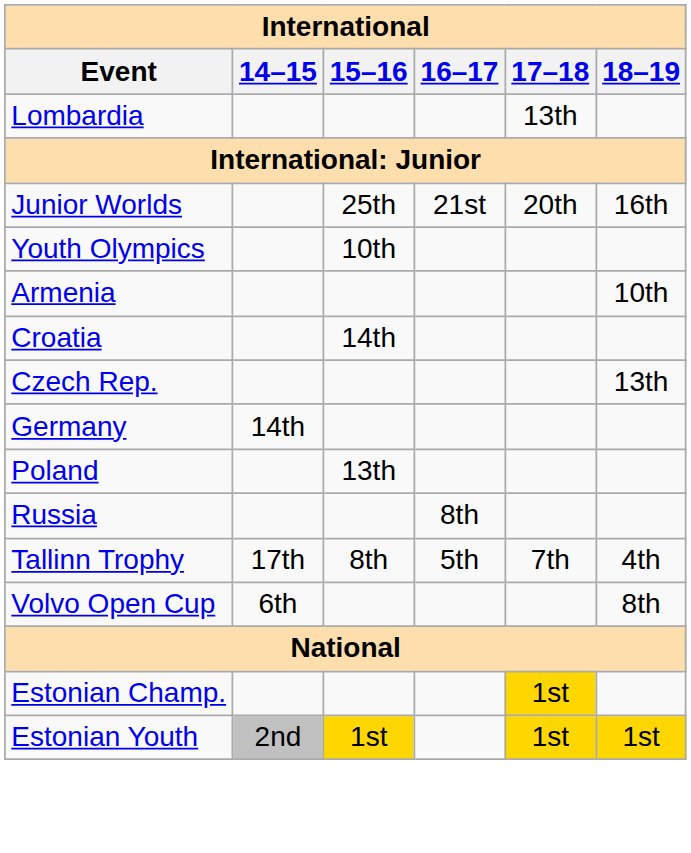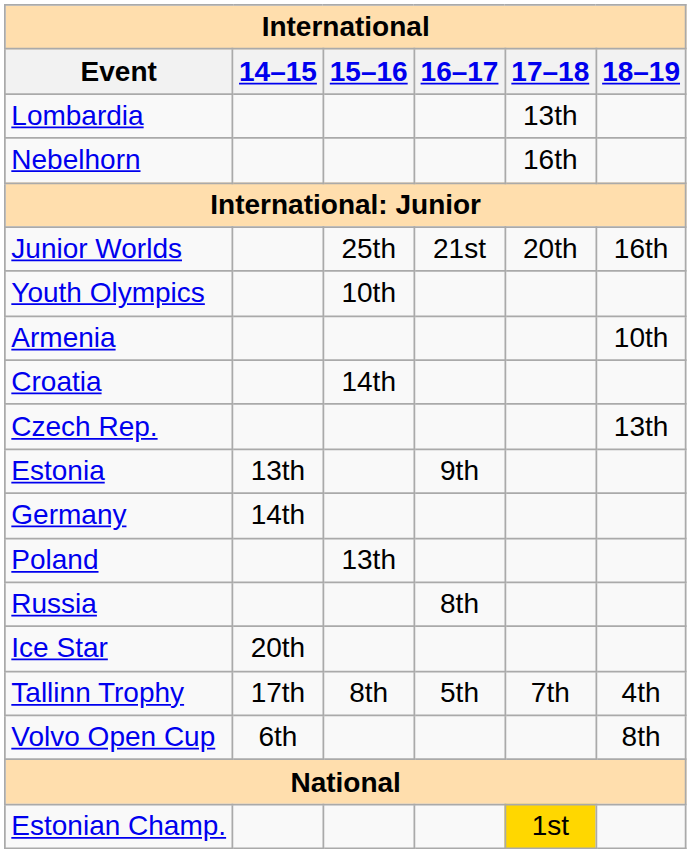+ row: Nebelhorn | 16th
+ row: Estonia | 13th | 9th
+ row: Ice Star | 20th
- row: Estonian Youth | 2nd | 1st | 1st | 1st
